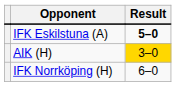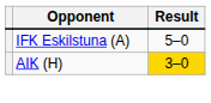IFK Eskilstuna (A) | Result: bold -> normal
- row: IFK Norrköping (H) | 6–0
